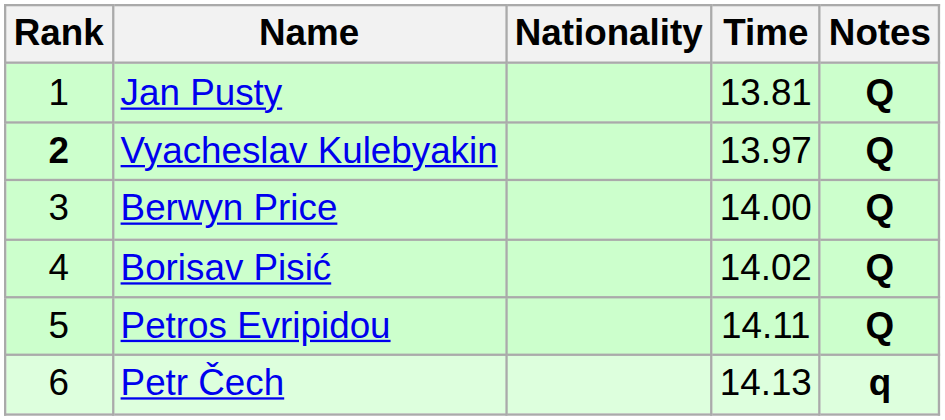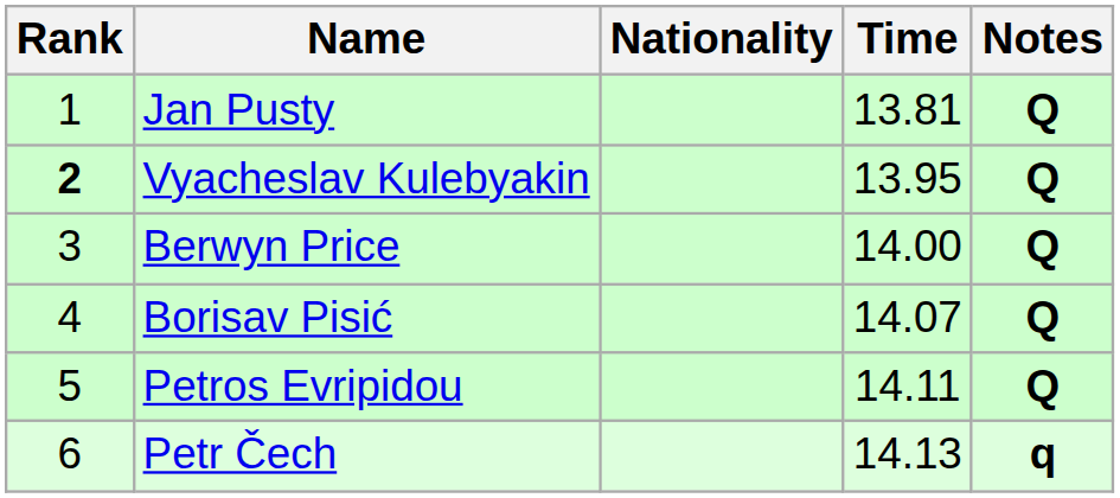Vyacheslav Kulebyakin | Time: 13.97 -> 13.95
Borisav Pisić | Time: 14.02 -> 14.07
